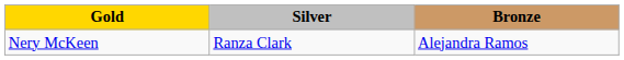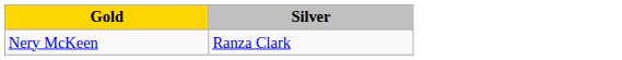- column: Bronze | Alejandra Ramos
